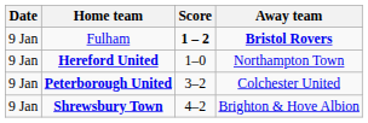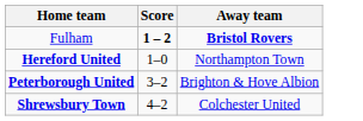- column: Date | 9 Jan | 9 Jan | 9 Jan | 9 Jan
Peterborough United | Away team: Colchester United -> Brighton & Hove Albion
Shrewsbury Town | Away team: Brighton & Hove Albion -> Colchester United
